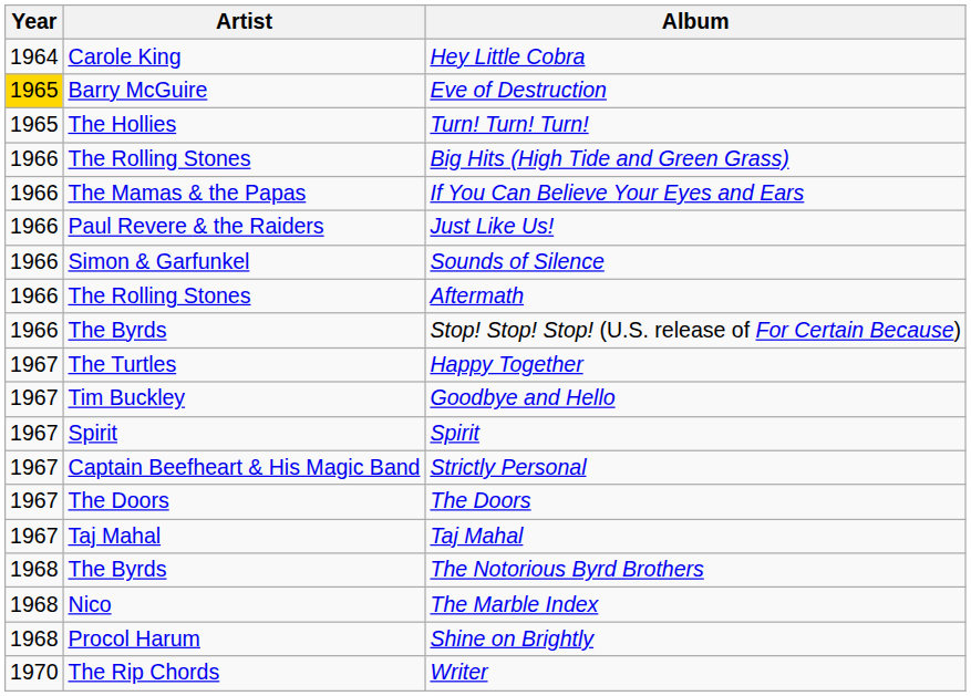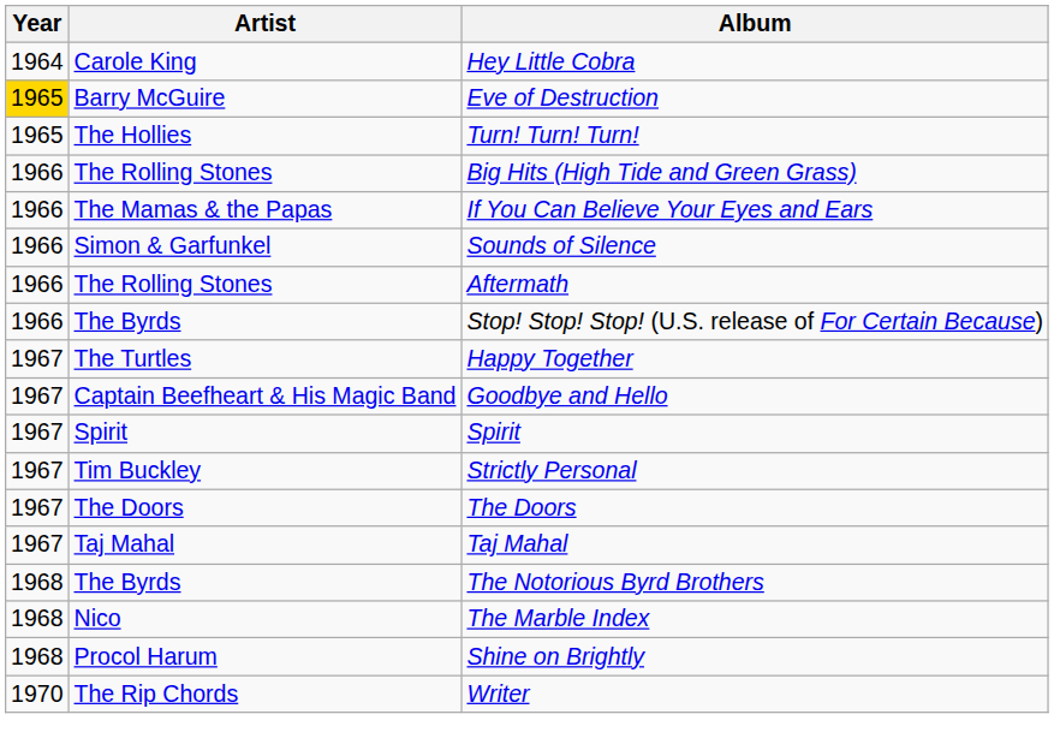- row: 1966 | Paul Revere & the Raiders | Just Like Us!
Goodbye and Hello | Artist: Tim Buckley -> Captain Beefheart & His Magic Band
Strictly Personal | Artist: Captain Beefheart & His Magic Band -> Tim Buckley
